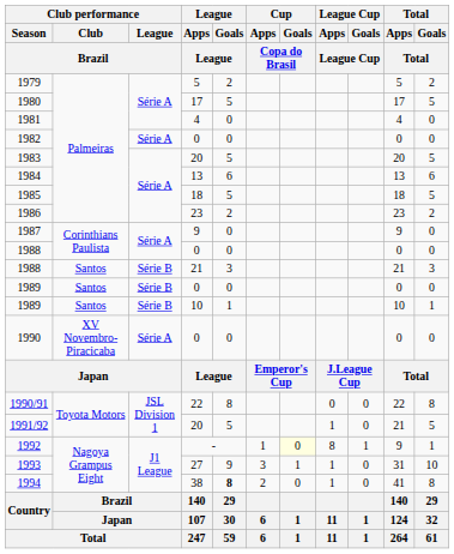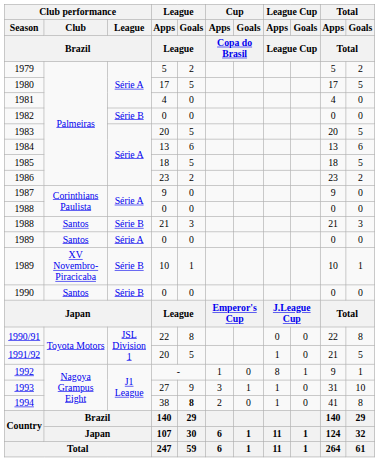1982 | Club performance / League / Brazil: Série A -> Série B
1989 / 0 | Club performance / League / Brazil: Série B -> Série A
1989 / 10 | Club performance / Club / Brazil: Santos -> XV Novembro-Piracicaba
1990 | Club performance / Club / Brazil: XV Novembro-Piracicaba -> Santos
1990 | Club performance / League / Brazil: Série A -> Série B
1992 | Cup / Goals / Copa do Brasil: lightyellow background -> no background
